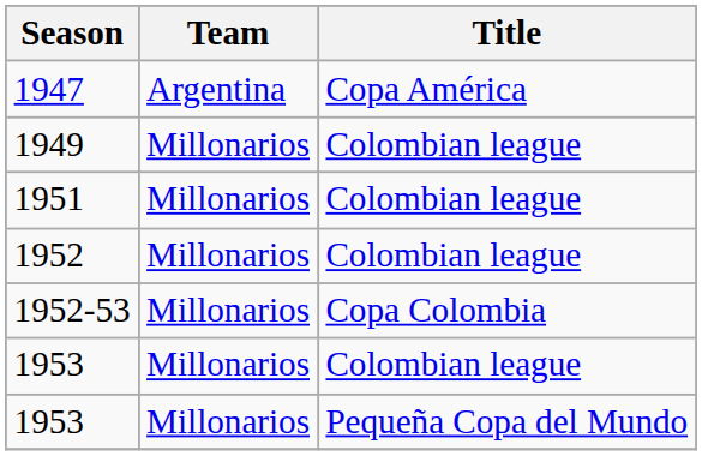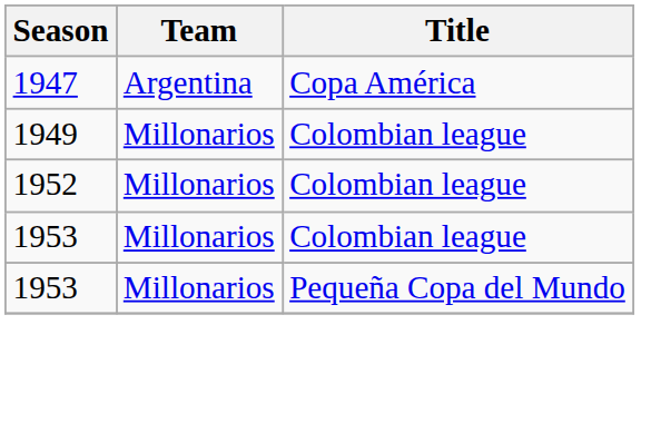- row: 1951 | Millonarios | Colombian league
- row: 1952-53 | Millonarios | Copa Colombia
